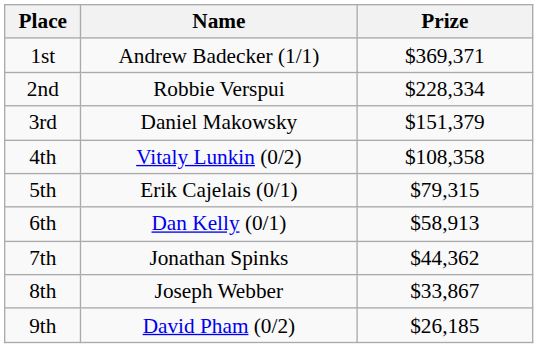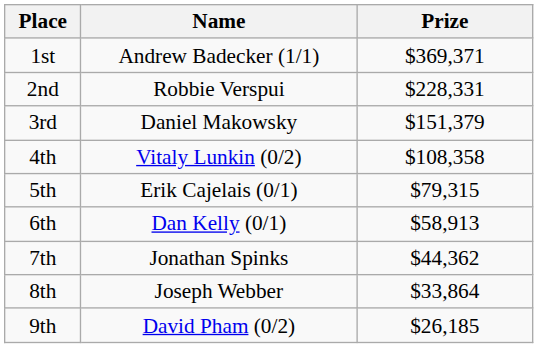2nd | Prize: $228,334 -> $228,331
8th | Prize: $33,867 -> $33,864
